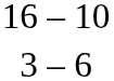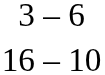rows swapped: 3 – 6 <-> 16 – 10
